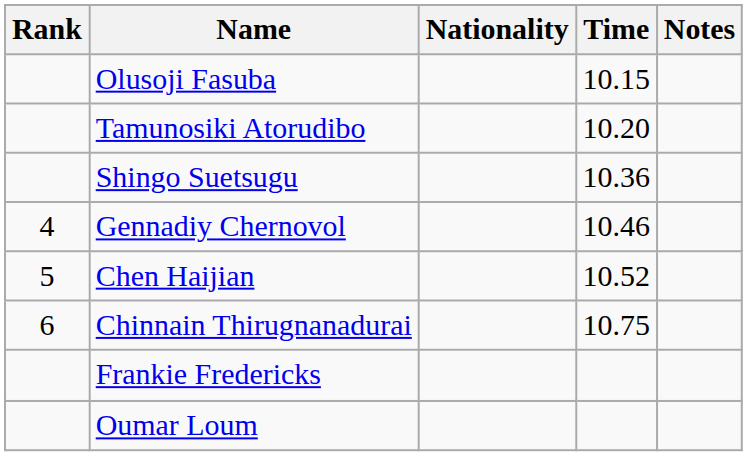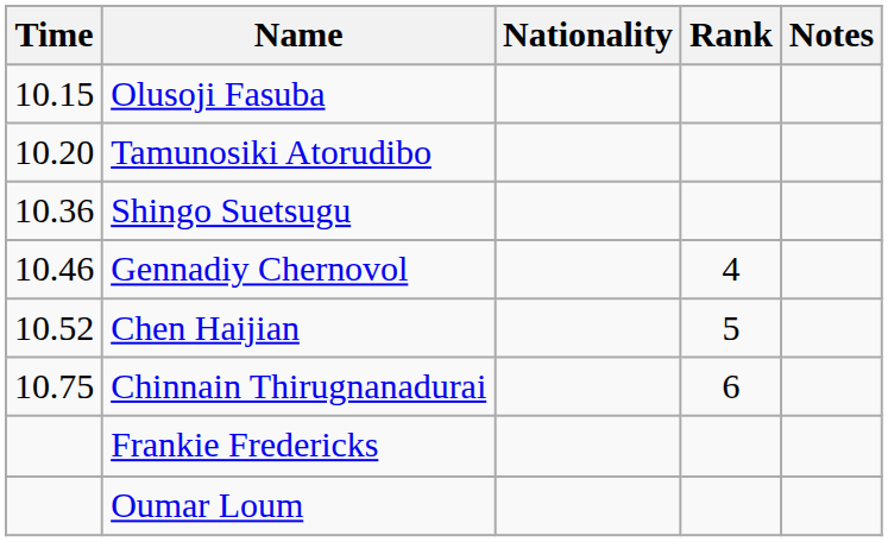columns swapped: Rank <-> Time
